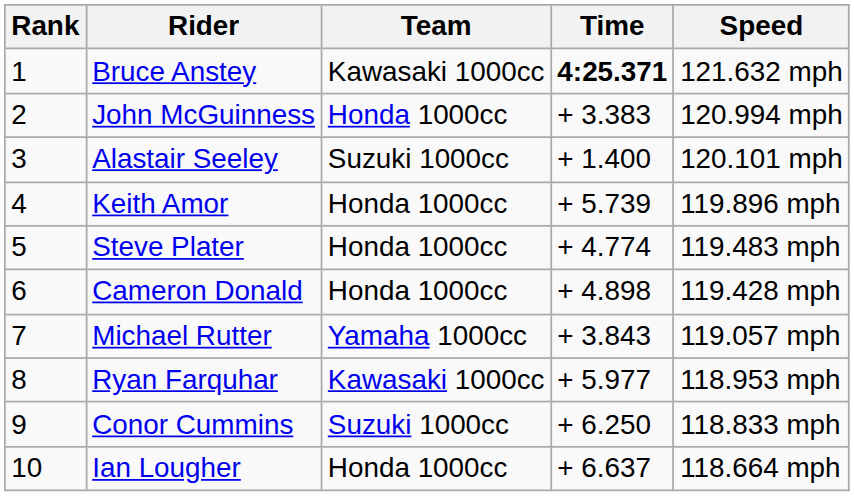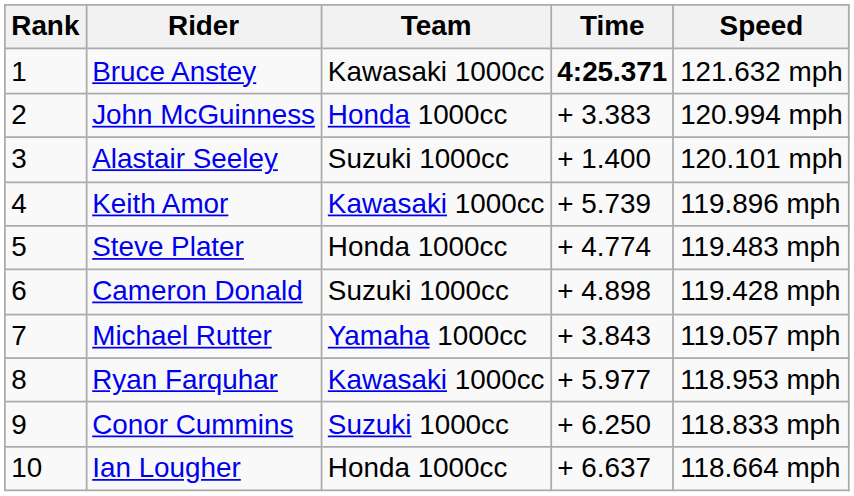Keith Amor | Team: Honda 1000cc -> Kawasaki 1000cc
Cameron Donald | Team: Honda 1000cc -> Suzuki 1000cc
